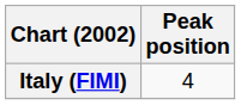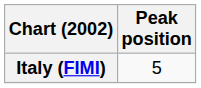Italy (FIMI) | Peak position: 4 -> 5
